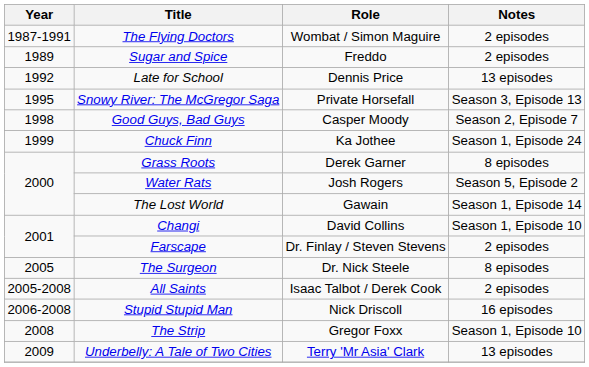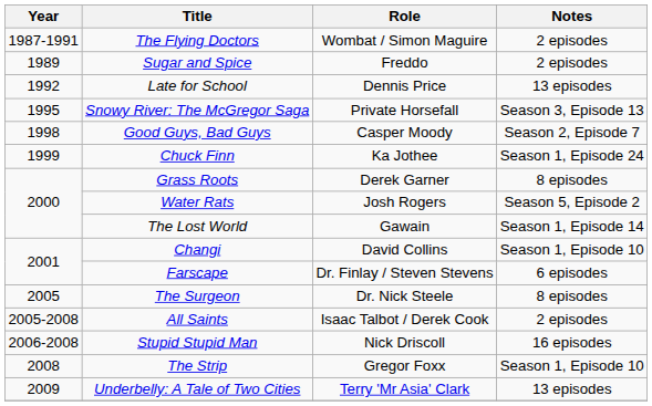Farscape | Notes: 2 episodes -> 6 episodes
